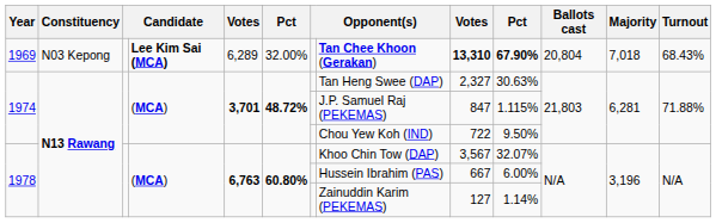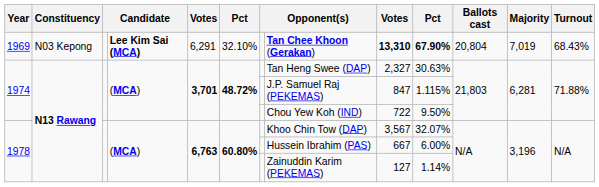1969 | column 5: 6,289 -> 6,291
1969 | column 6: 32.00% -> 32.10%
1969 | Majority: 7,018 -> 7,019
